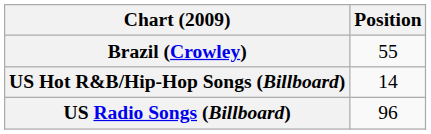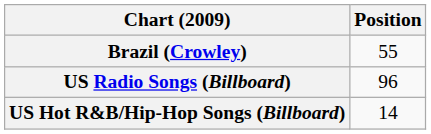rows swapped: US Hot R&B/Hip-Hop Songs (Billboard) <-> US Radio Songs (Billboard)
